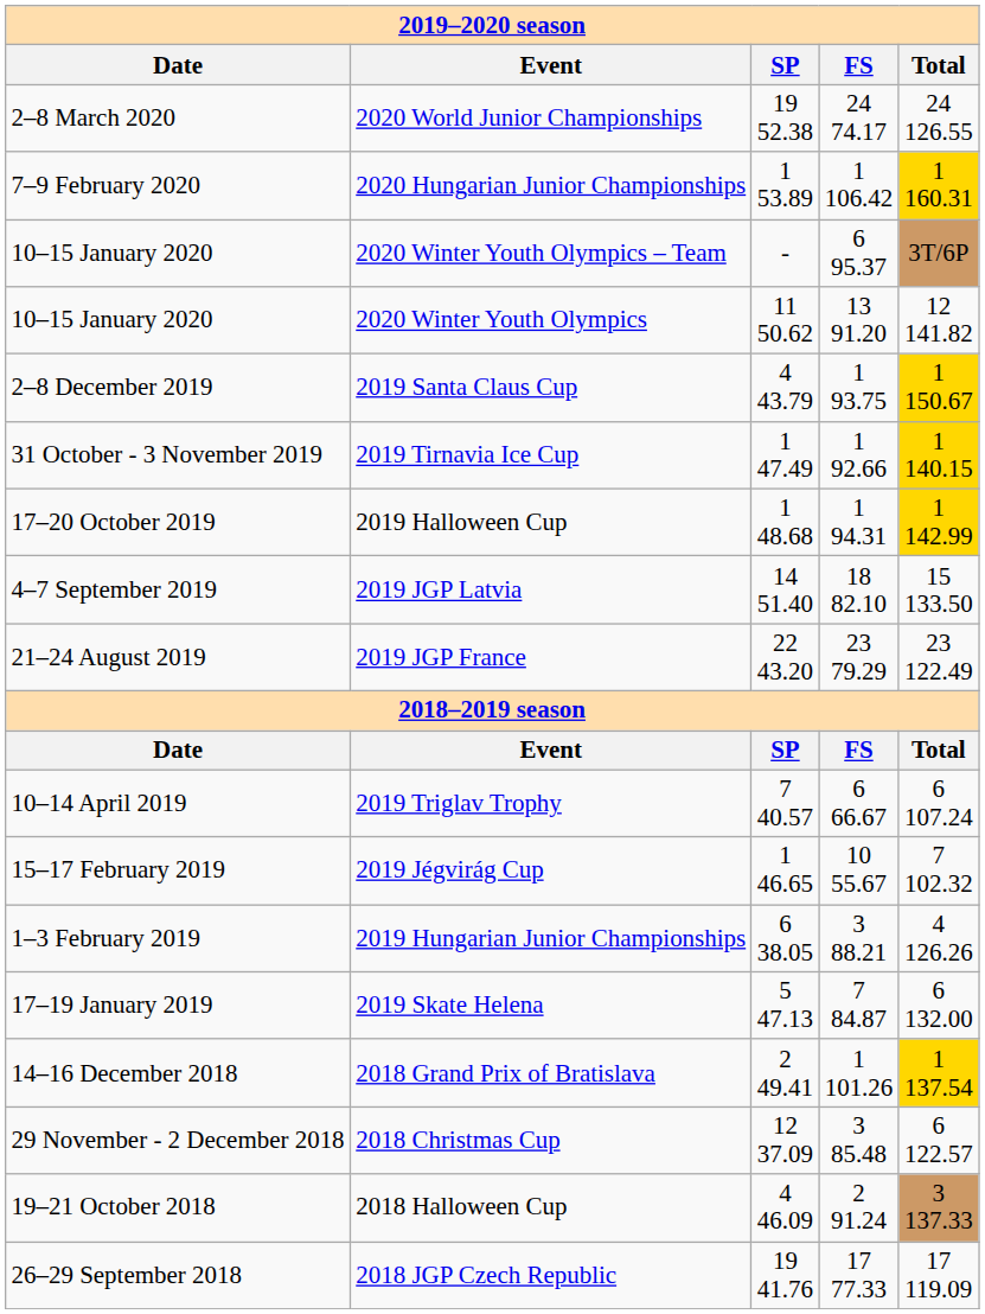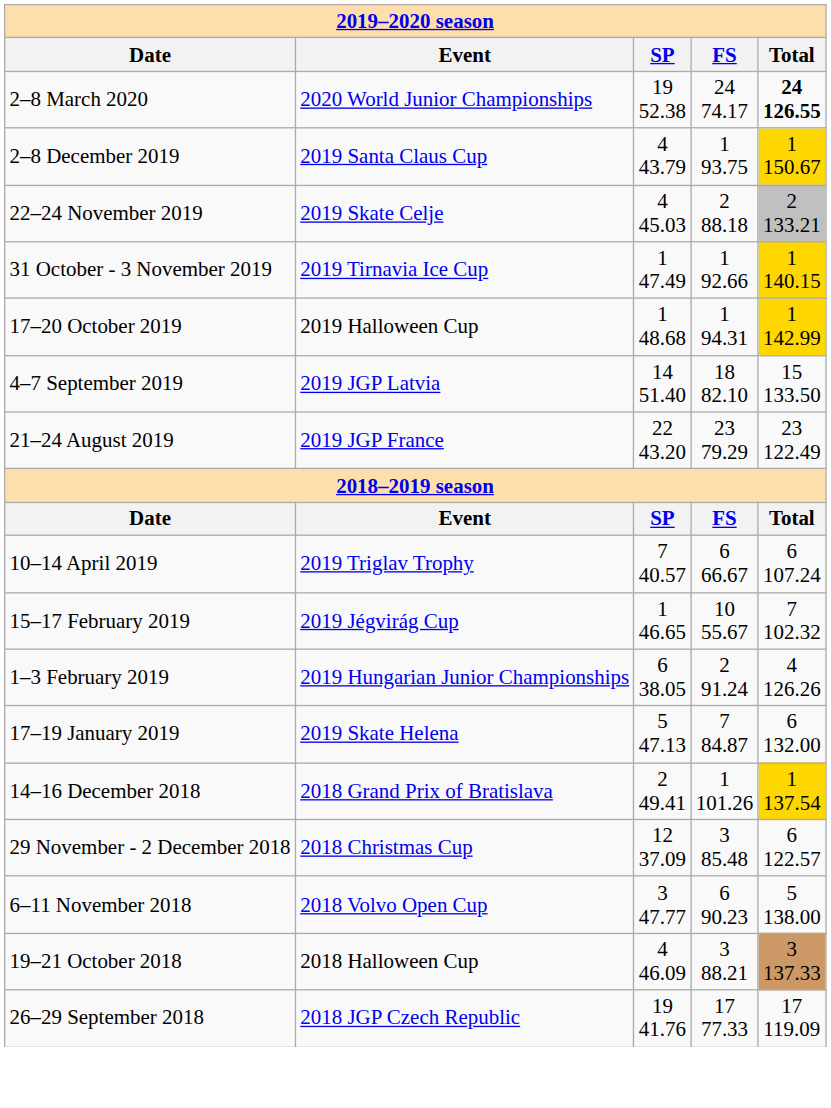2020 World Junior Championships | column 5: normal -> bold
- row: 7–9 February 2020 | 2020 Hungarian Junior Championships | 1 53.89 | 1 106.42 | 1 160.31
- row: 10–15 January 2020 | 2020 Winter Youth Olympics – Team | - | 6 95.37 | 3T/6P
- row: 10–15 January 2020 | 2020 Winter Youth Olympics | 11 50.62 | 13 91.20 | 12 141.82
+ row: 22–24 November 2019 | 2019 Skate Celje | 4 45.03 | 2 88.18 | 2 133.21
2019 Hungarian Junior Championships | column 4: 3 88.21 -> 2 91.24
+ row: 6–11 November 2018 | 2018 Volvo Open Cup | 3 47.77 | 6 90.23 | 5 138.00
2018 Halloween Cup | column 4: 2 91.24 -> 3 88.21
